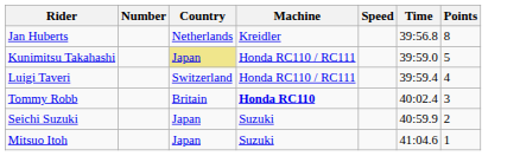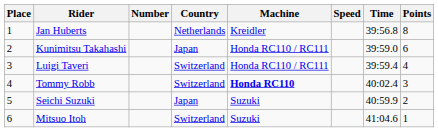+ column: Place | 1 | 2 | 3 | 4 | 5 | 6
Kunimitsu Takahashi | Country: khaki background -> no background
Kunimitsu Takahashi | Points: 5 -> 6
Tommy Robb | Country: Britain -> Switzerland
Mitsuo Itoh | Country: Japan -> Switzerland
